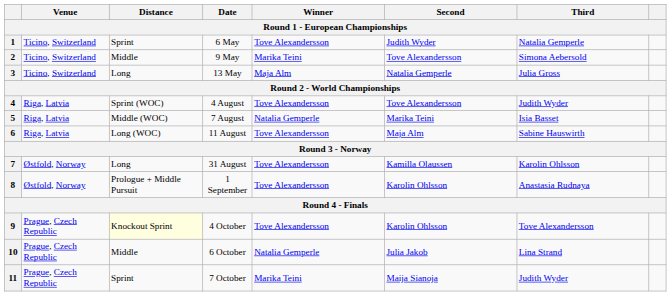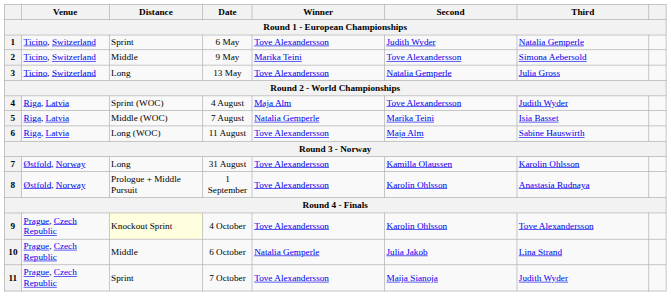3 | Winner: Maja Alm -> Tove Alexandersson
4 | Winner: Tove Alexandersson -> Maja Alm
11 | Winner: Marika Teini -> Tove Alexandersson
